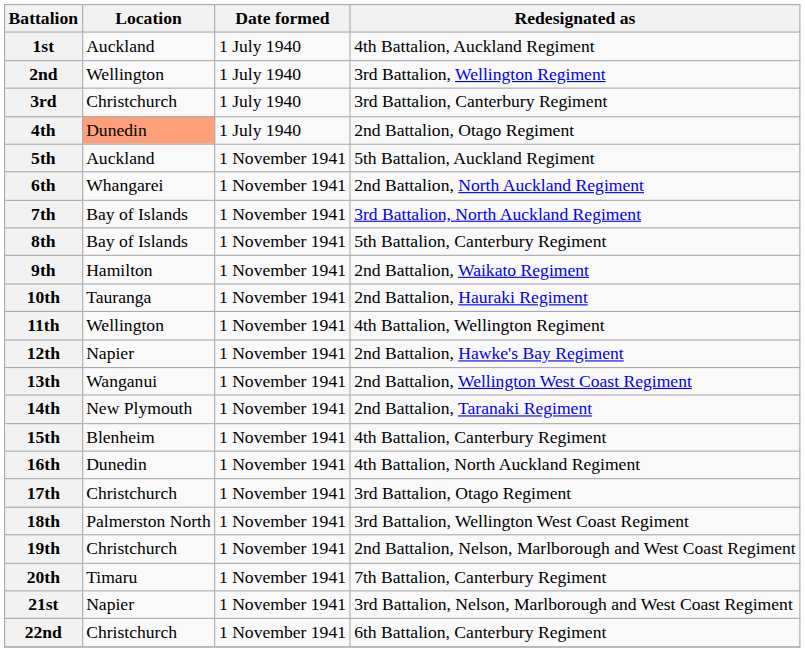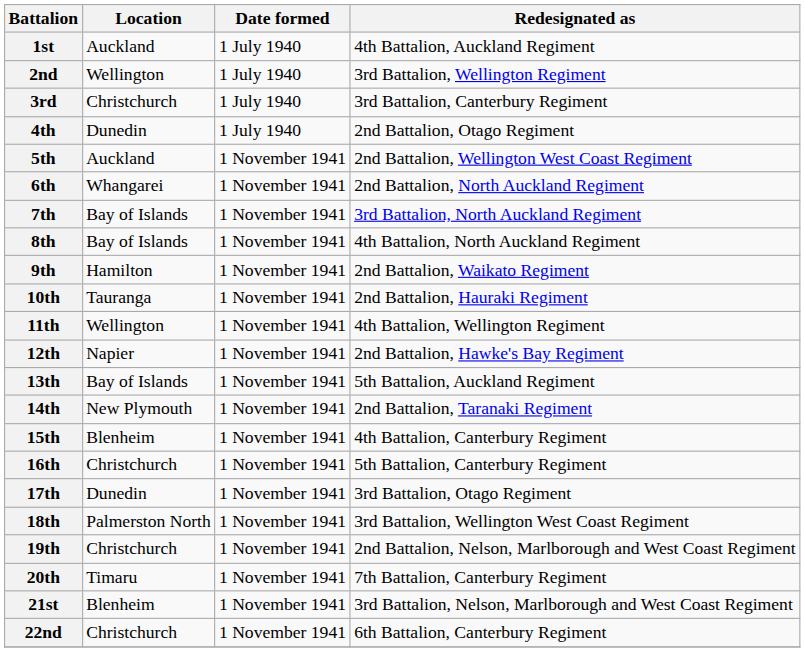4th | Location: lightsalmon background -> no background
5th | Redesignated as: 5th Battalion, Auckland Regiment -> 2nd Battalion, Wellington West Coast Regiment
8th | Redesignated as: 5th Battalion, Canterbury Regiment -> 4th Battalion, North Auckland Regiment
13th | Location: Wanganui -> Bay of Islands
13th | Redesignated as: 2nd Battalion, Wellington West Coast Regiment -> 5th Battalion, Auckland Regiment
16th | Location: Dunedin -> Christchurch
16th | Redesignated as: 4th Battalion, North Auckland Regiment -> 5th Battalion, Canterbury Regiment
17th | Location: Christchurch -> Dunedin
21st | Location: Napier -> Blenheim
